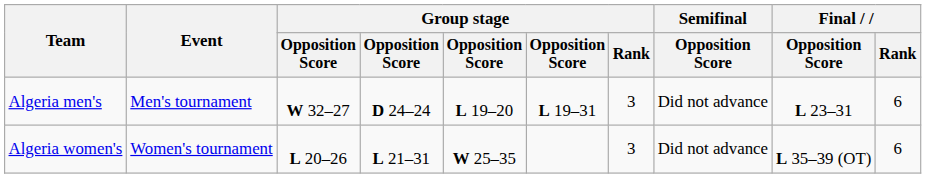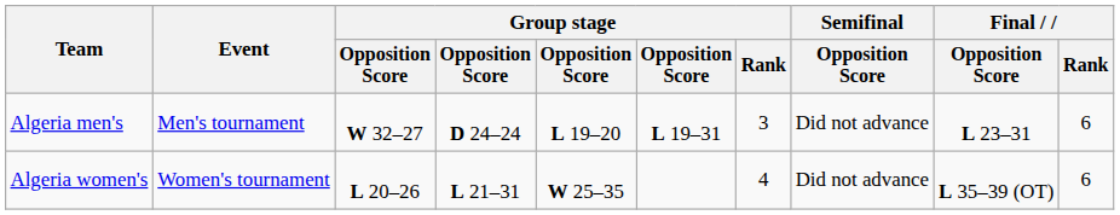Algeria women's | Group stage / Rank: 3 -> 4
